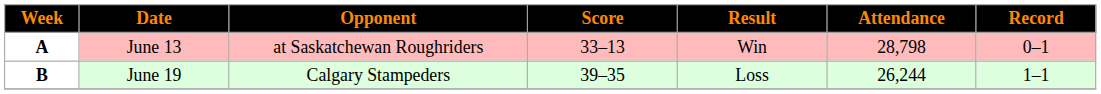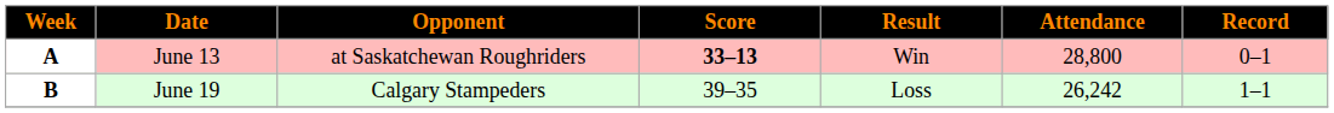June 13 | Score: normal -> bold
June 13 | Attendance: 28,798 -> 28,800
June 19 | Attendance: 26,244 -> 26,242
